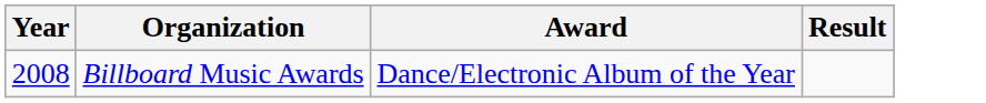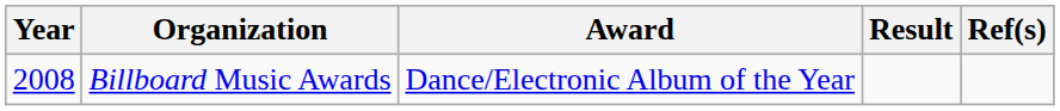+ column: Ref(s)
